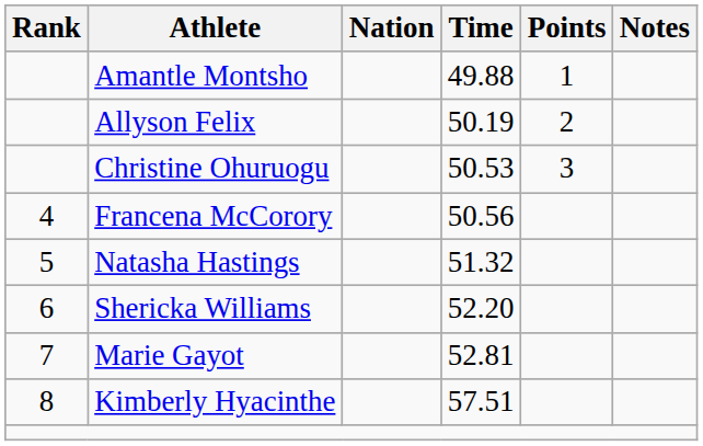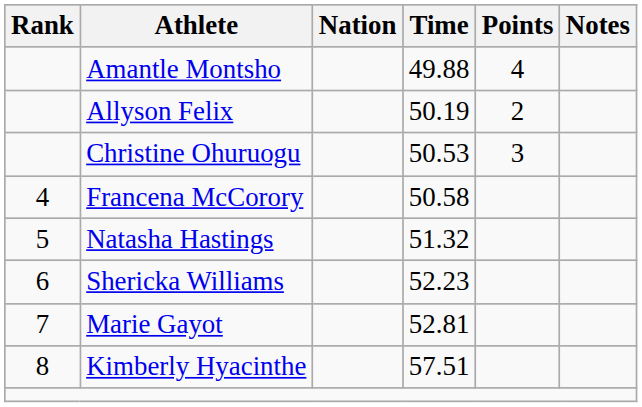Amantle Montsho | Points: 1 -> 4
Francena McCorory | Time: 50.56 -> 50.58
Shericka Williams | Time: 52.20 -> 52.23
